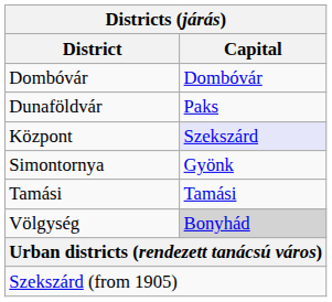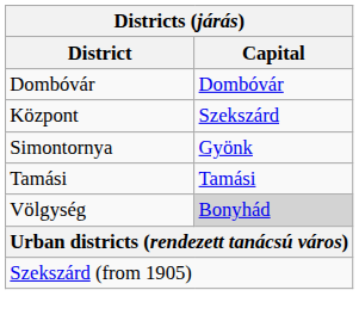- row: Dunaföldvár | Paks
Központ | Capital: lavender background -> no background
